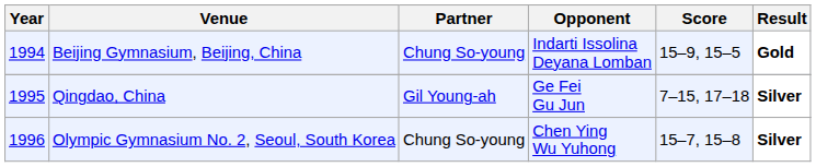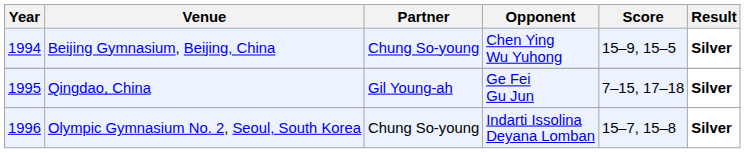Beijing Gymnasium, Beijing, China | Opponent: Indarti Issolina Deyana Lomban -> Chen Ying Wu Yuhong
Beijing Gymnasium, Beijing, China | Result: Gold -> Silver
Olympic Gymnasium No. 2, Seoul, South Korea | Opponent: Chen Ying Wu Yuhong -> Indarti Issolina Deyana Lomban
